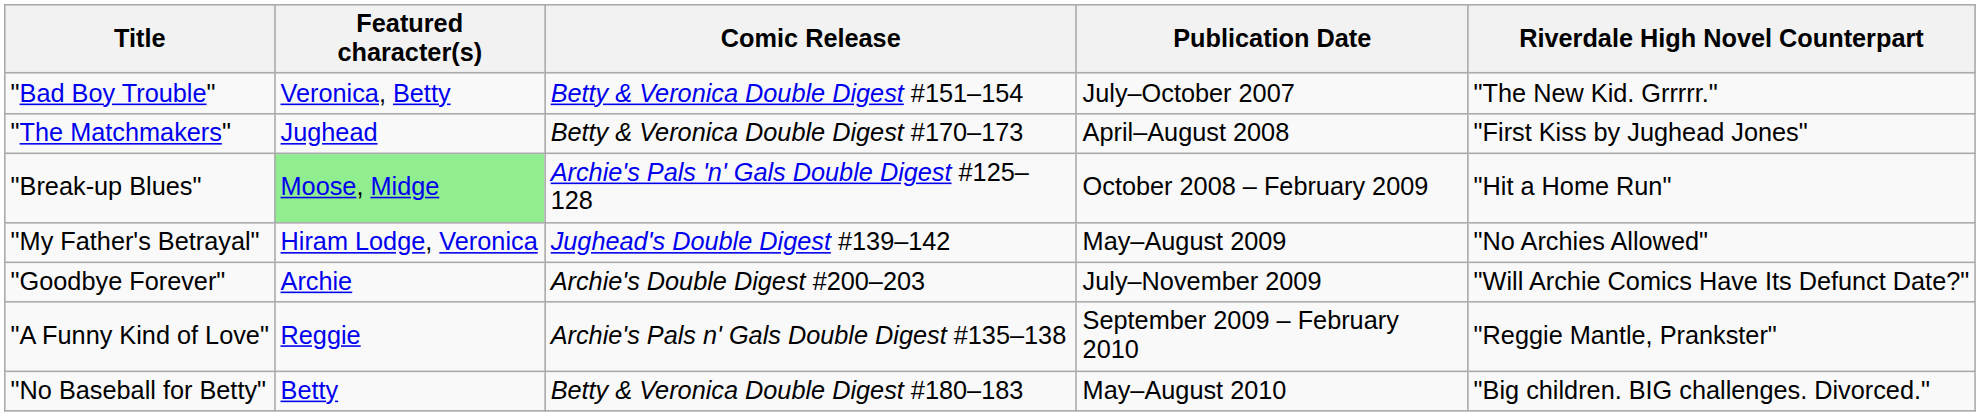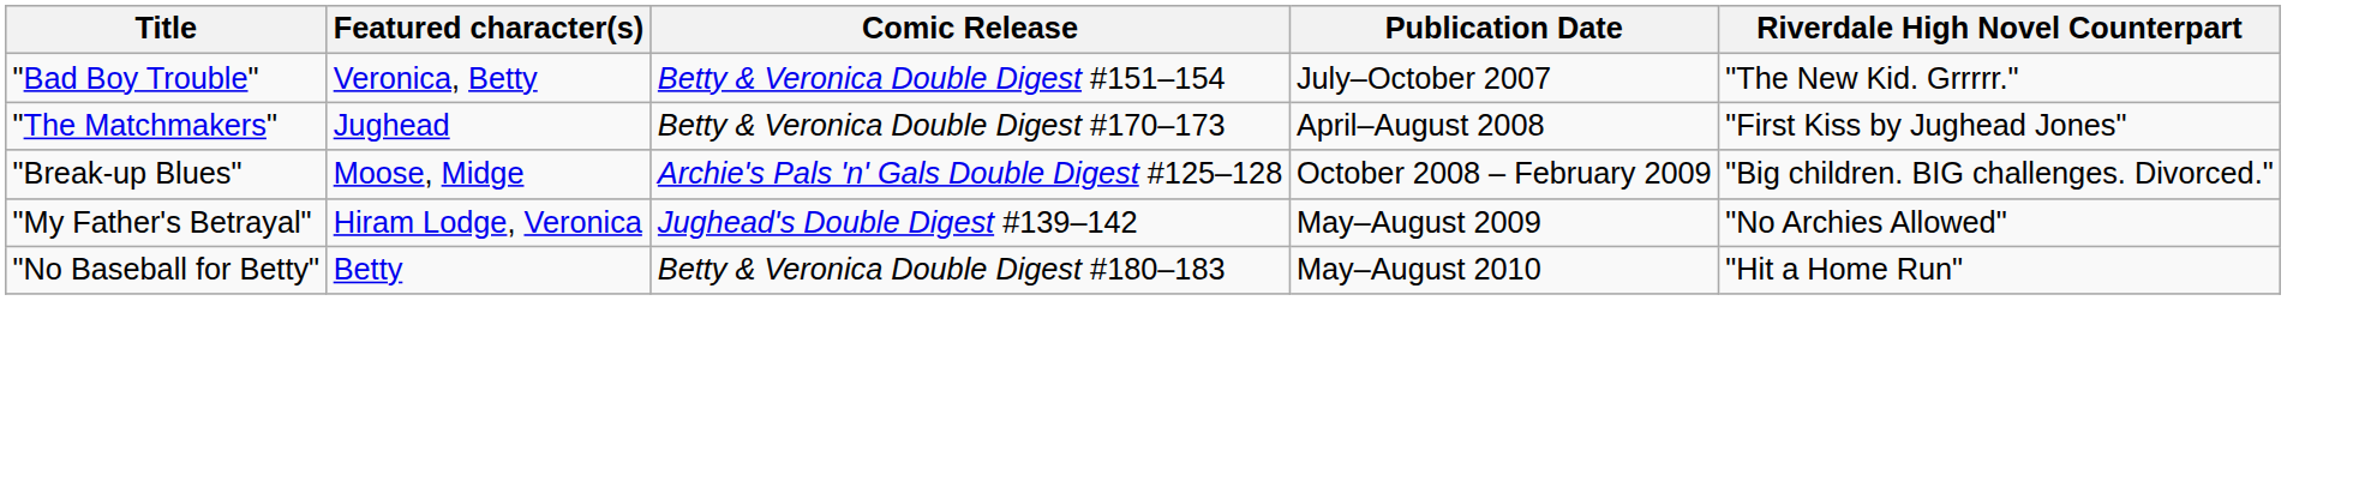"Break-up Blues" | Featured character(s): lightgreen background -> no background
"Break-up Blues" | Riverdale High Novel Counterpart: "Hit a Home Run" -> "Big children. BIG challenges. Divorced."
- row: "Goodbye Forever" | Archie | Archie's Double Digest #200–203 | July–November 2009 | "Will Archie Comics Have Its Defunct Date?"
- row: "A Funny Kind of Love" | Reggie | Archie's Pals n' Gals Double Digest #135–138 | September 2009 – February 2010 | "Reggie Mantle, Prankster"
"No Baseball for Betty" | Riverdale High Novel Counterpart: "Big children. BIG challenges. Divorced." -> "Hit a Home Run"
